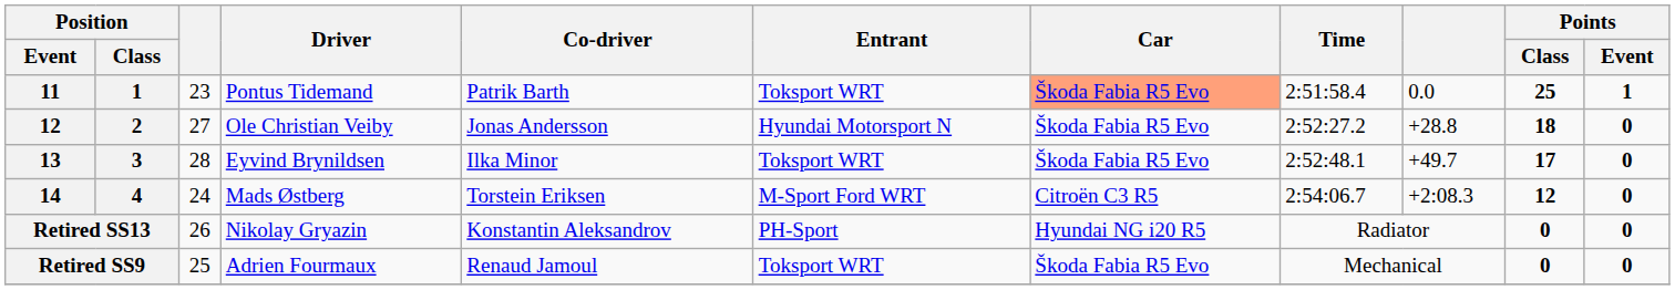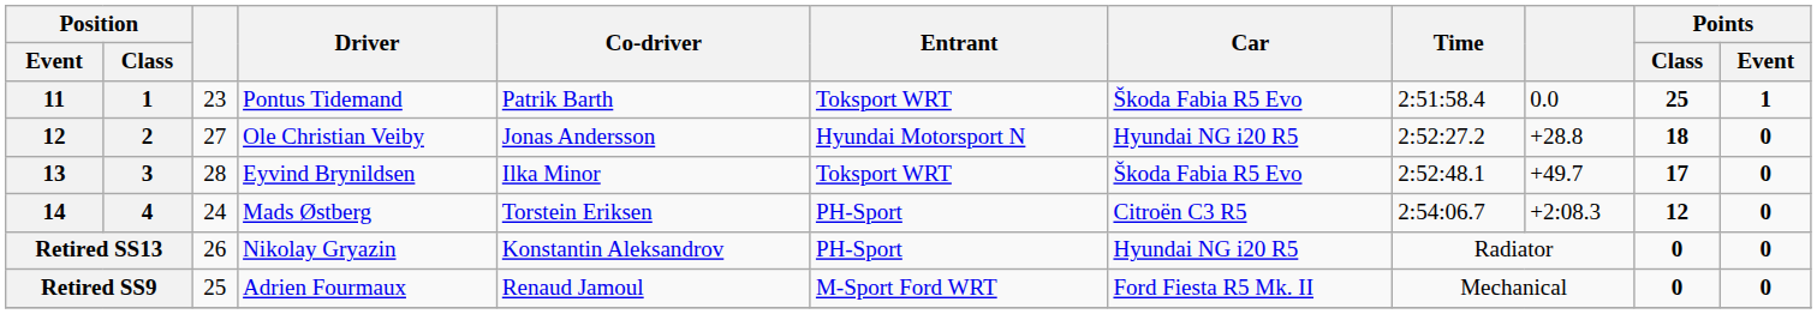Pontus Tidemand | Car: lightsalmon background -> no background
Ole Christian Veiby | Car: Škoda Fabia R5 Evo -> Hyundai NG i20 R5
Mads Østberg | Entrant: M-Sport Ford WRT -> PH-Sport
Adrien Fourmaux | Entrant: Toksport WRT -> M-Sport Ford WRT
Adrien Fourmaux | Car: Škoda Fabia R5 Evo -> Ford Fiesta R5 Mk. II
